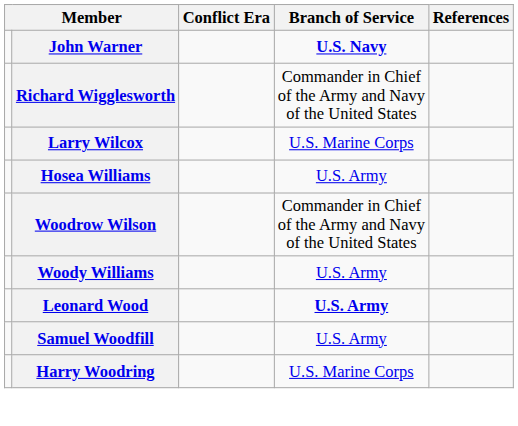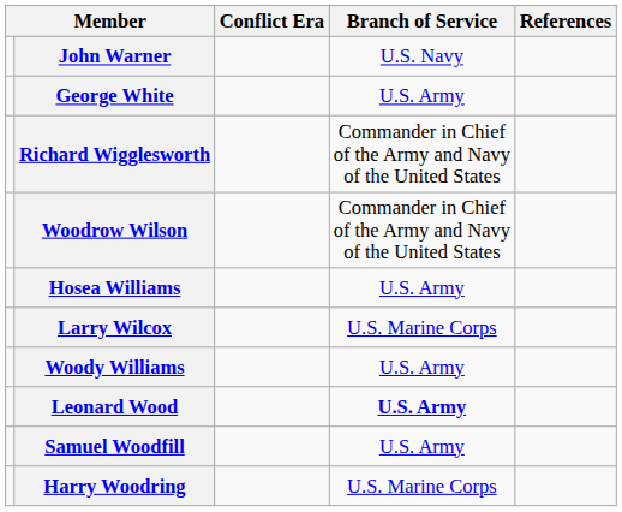John Warner | Branch of Service: bold -> normal
+ row: George White | U.S. Army
rows swapped: Larry Wilcox <-> Woodrow Wilson
